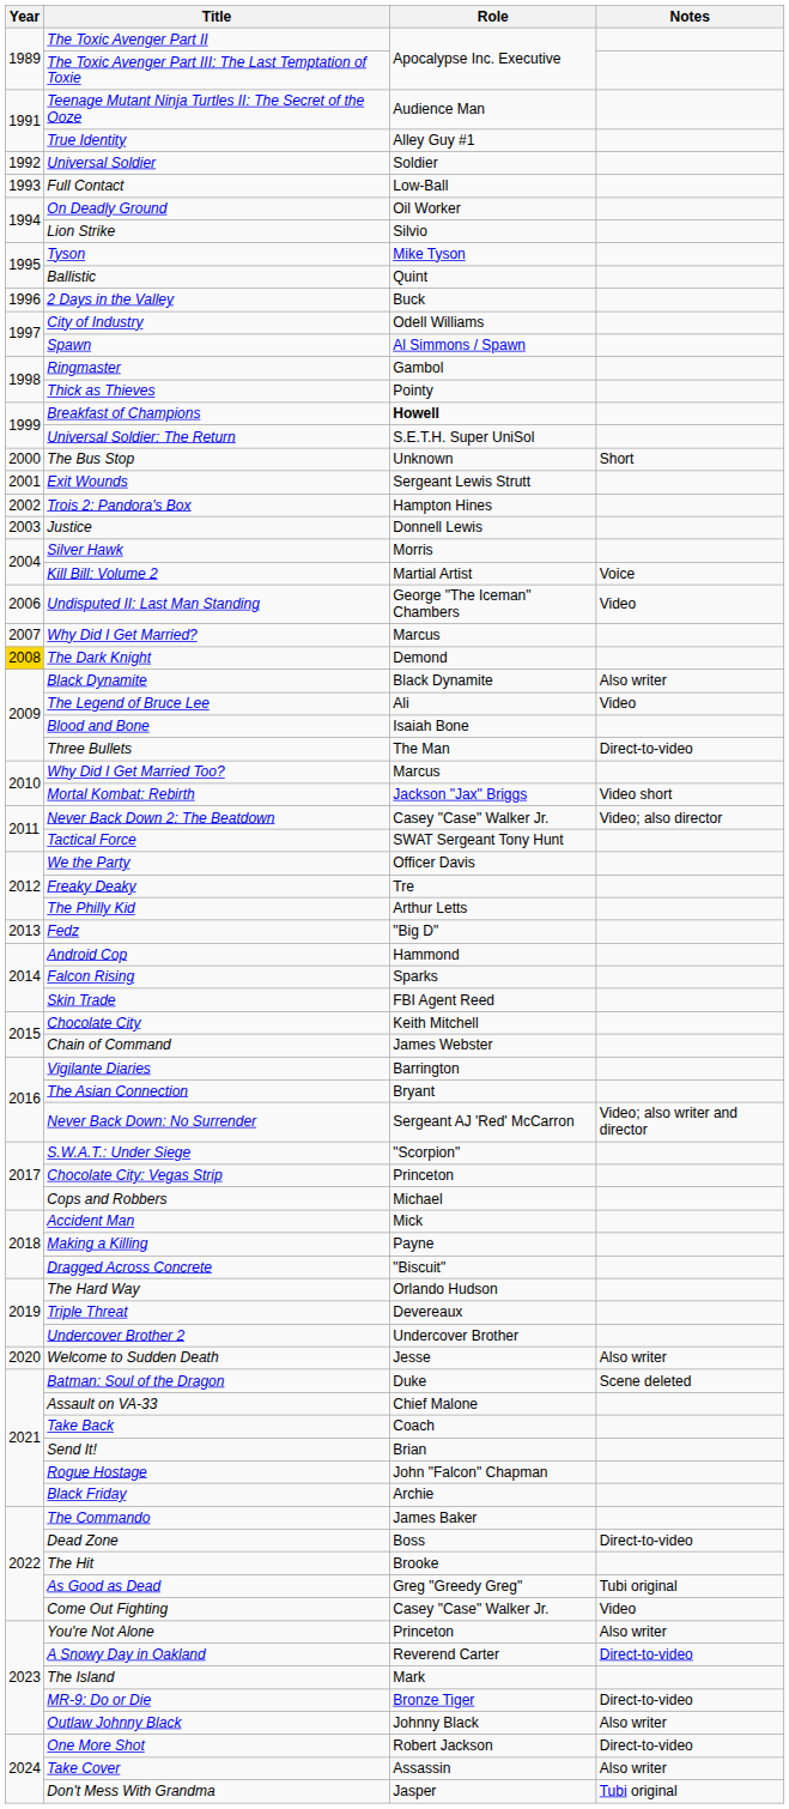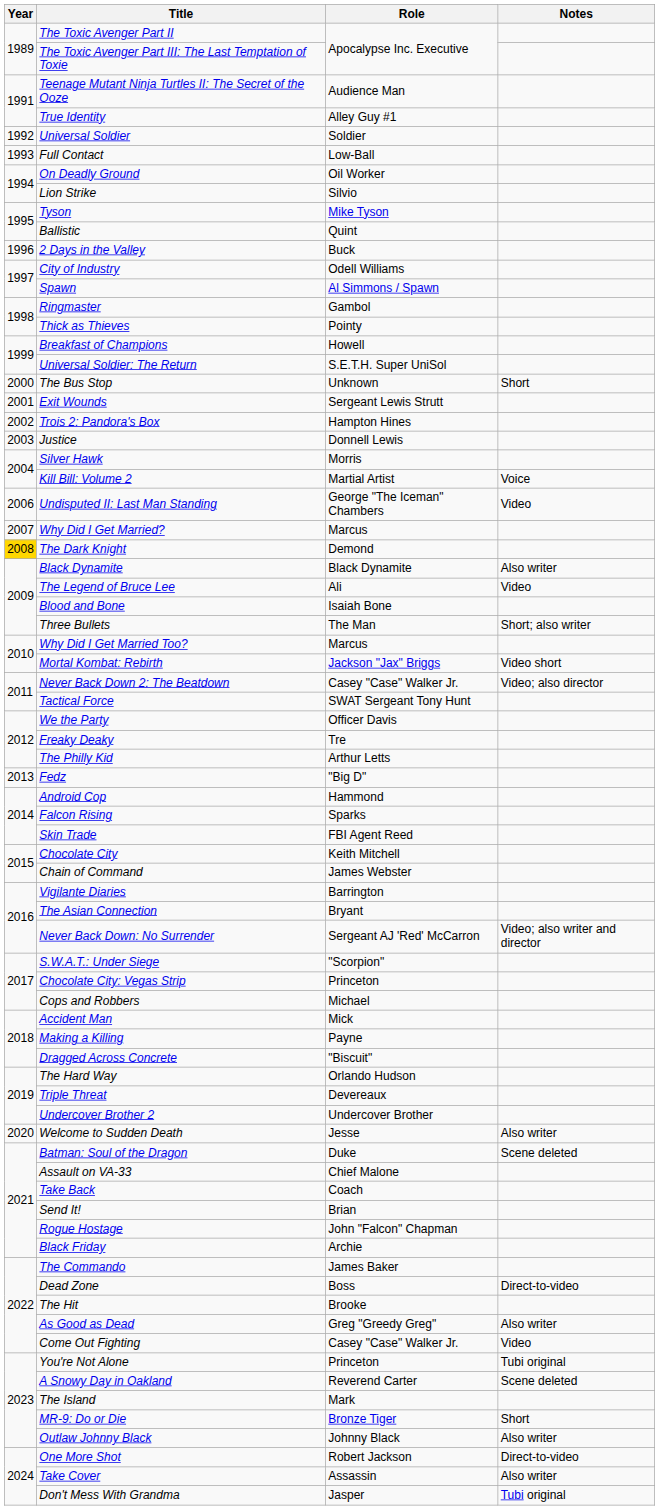Breakfast of Champions | Role: bold -> normal
Three Bullets | Notes: Direct-to-video -> Short; also writer
As Good as Dead | Notes: Tubi original -> Also writer
You're Not Alone | Notes: Also writer -> Tubi original
A Snowy Day in Oakland | Notes: Direct-to-video -> Scene deleted
MR-9: Do or Die | Notes: Direct-to-video -> Short
